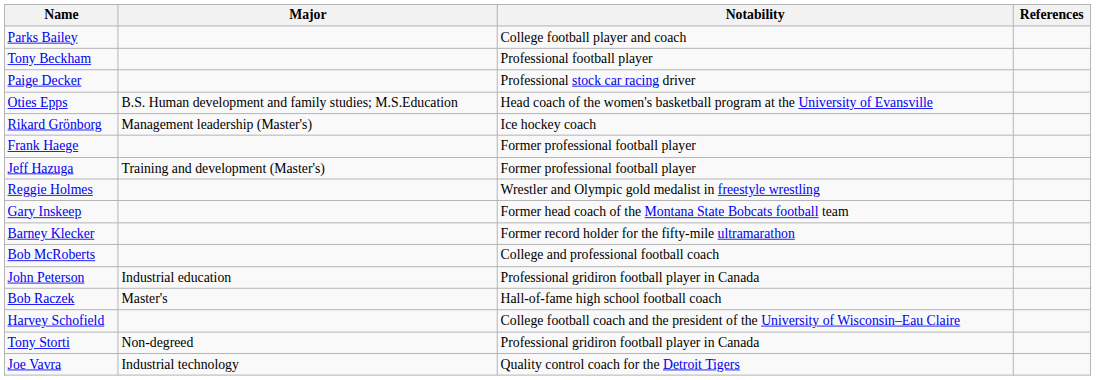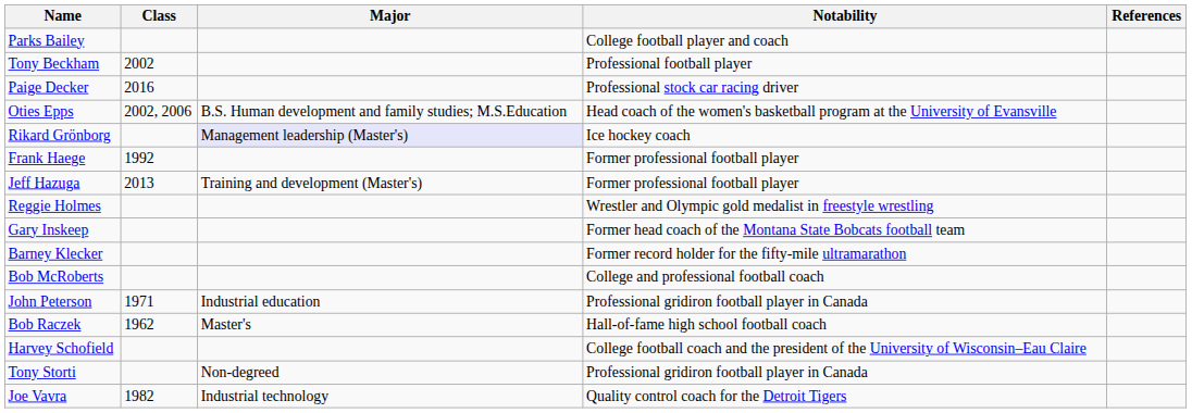+ column: Class | 2002 | 2016 | 2002, 2006 | 1992 | 2013 | 1971 | 1962 | 1982
Rikard Grönborg | Major: no background -> lavender background
